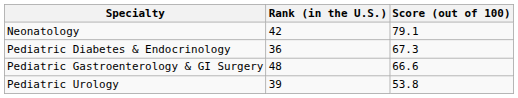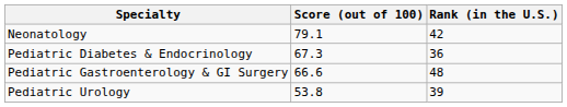columns swapped: Rank (in the U.S.) <-> Score (out of 100)
